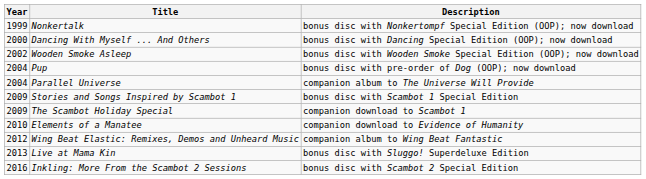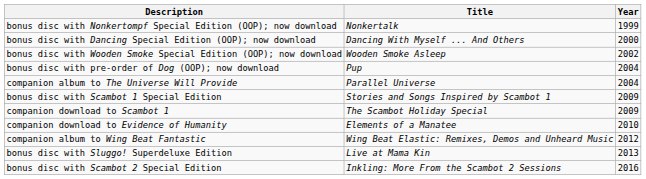columns swapped: Year <-> Description
